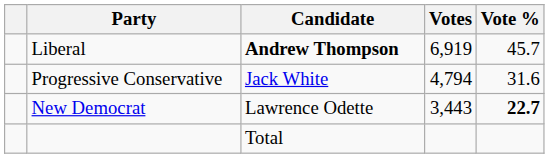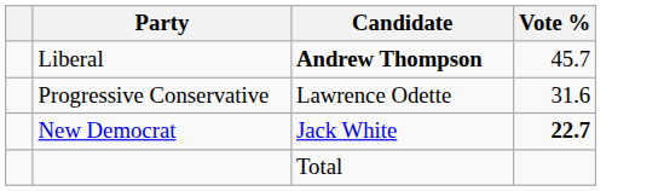- column: Votes | 6,919 | 4,794 | 3,443
Progressive Conservative | Candidate: Jack White -> Lawrence Odette
New Democrat | Candidate: Lawrence Odette -> Jack White
